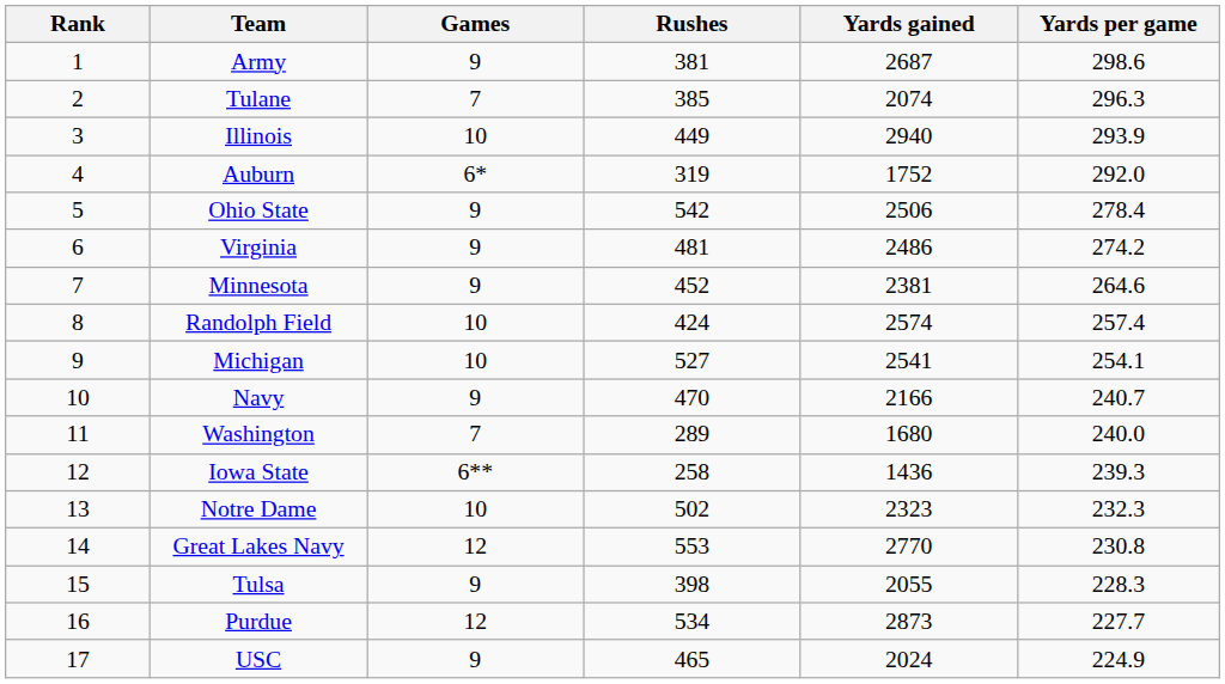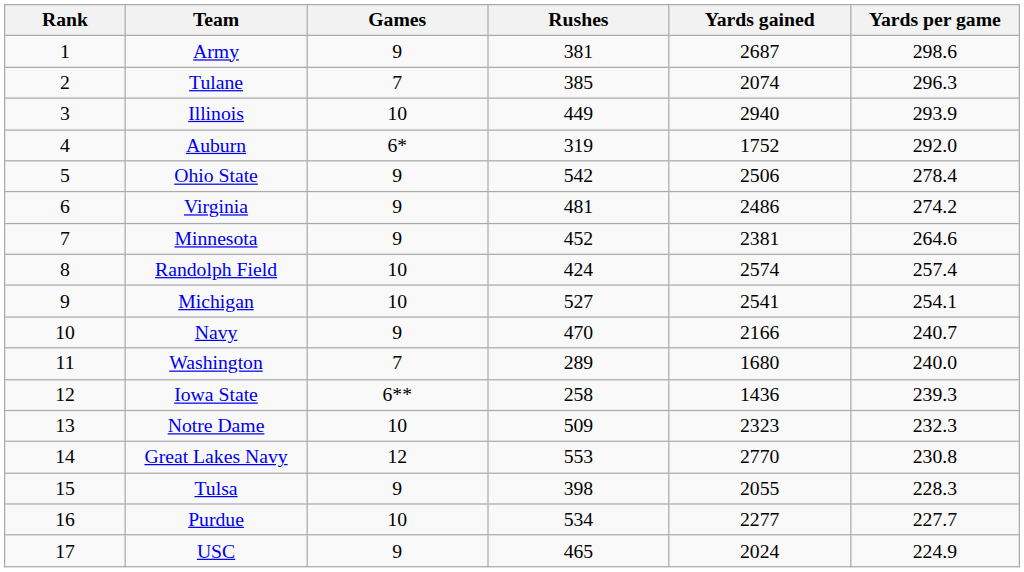Notre Dame | Rushes: 502 -> 509
Purdue | Games: 12 -> 10
Purdue | Yards gained: 2873 -> 2277
